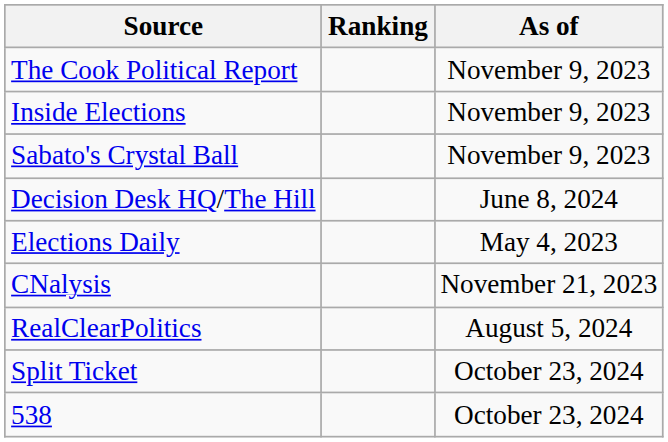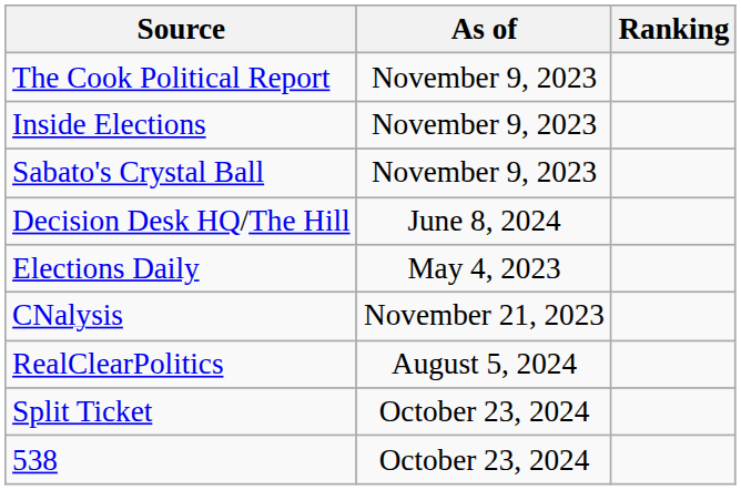columns swapped: Ranking <-> As of
